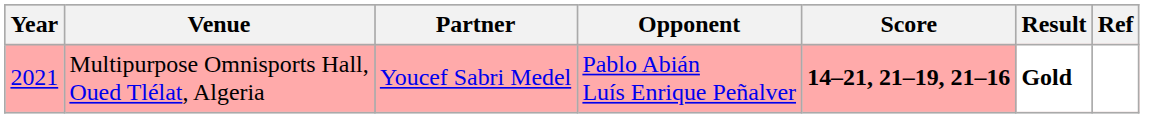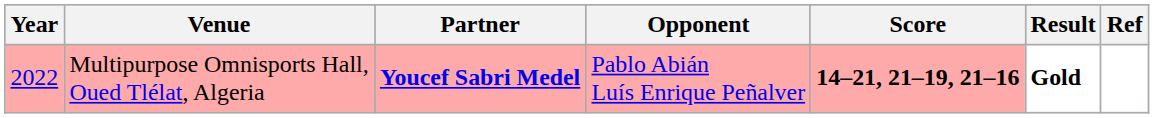Multipurpose Omnisports Hall, Oued Tlélat, Algeria | Year: 2021 -> 2022
Multipurpose Omnisports Hall, Oued Tlélat, Algeria | Partner: normal -> bold
